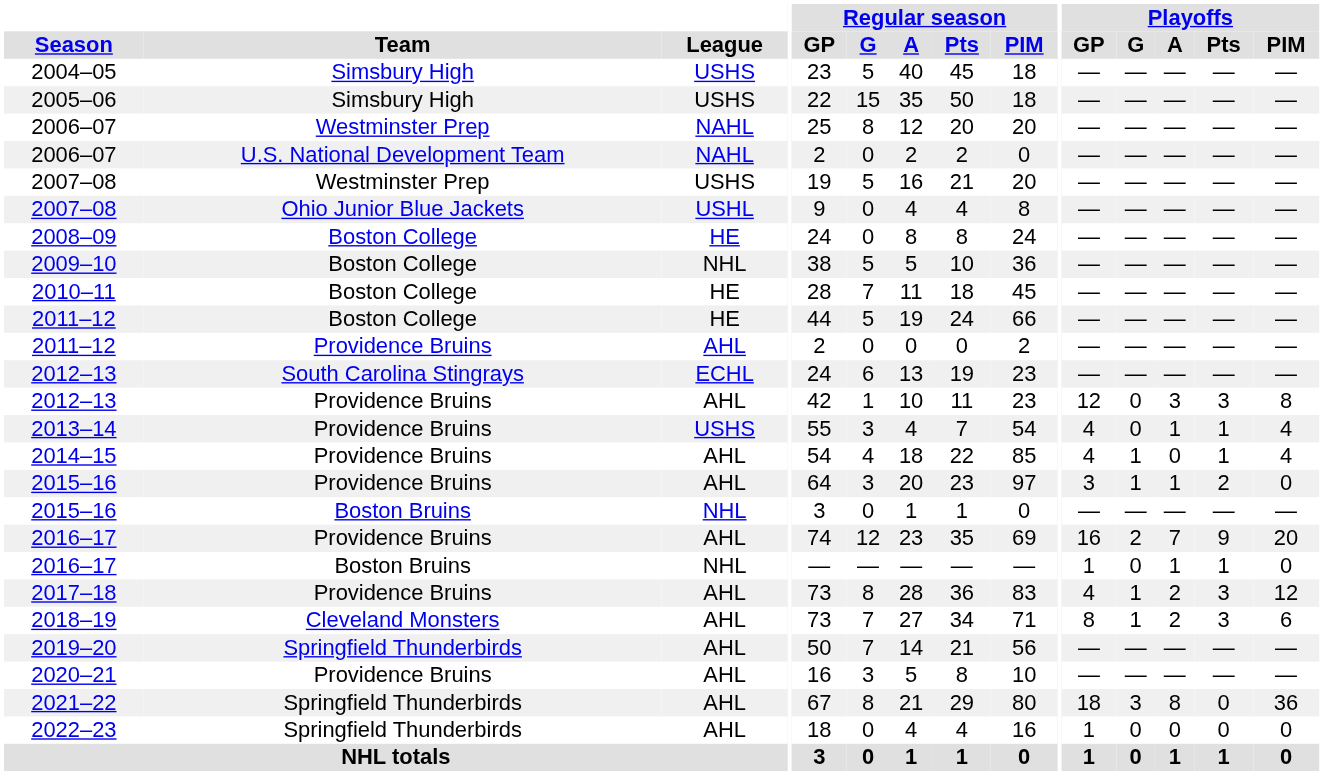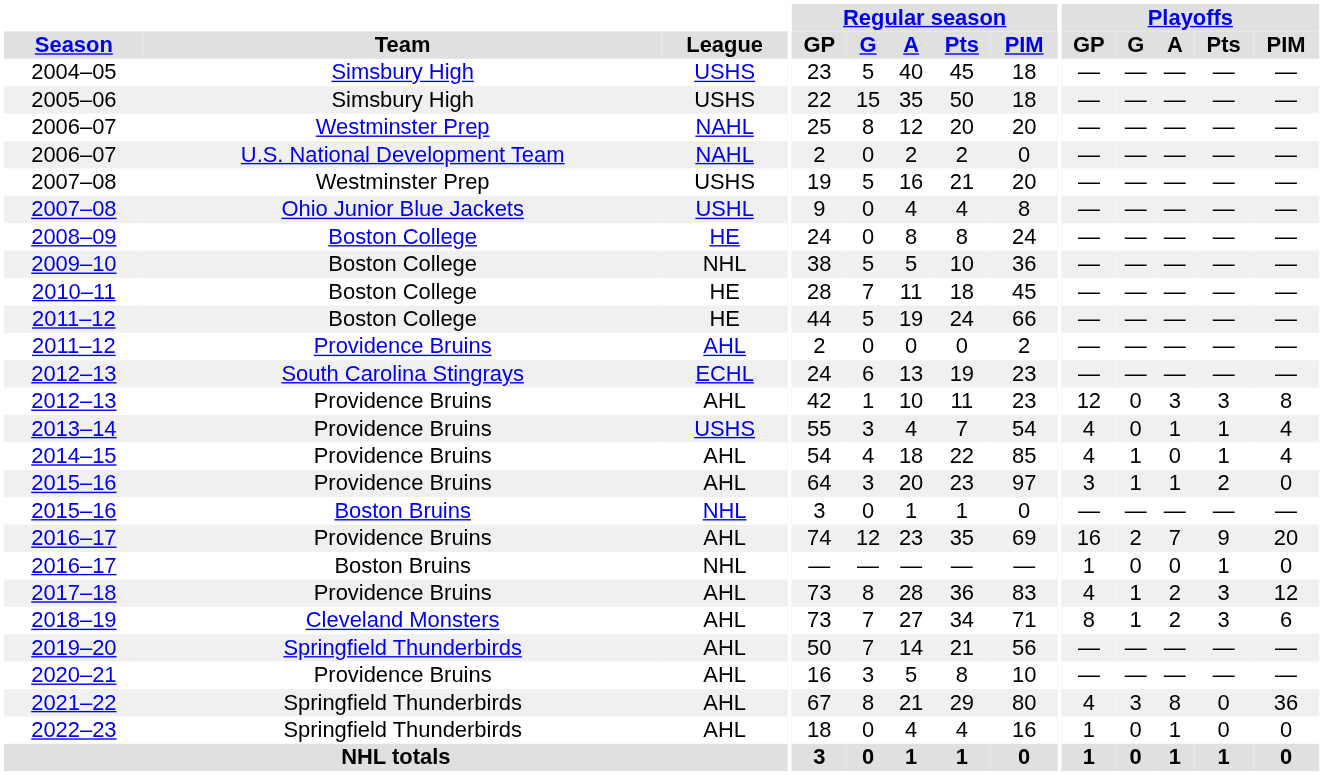2016–17 / Boston Bruins | Playoffs / A: 1 -> 0
2021–22 | Playoffs / GP: 18 -> 4
2022–23 | Playoffs / A: 0 -> 1
